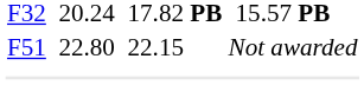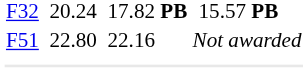F51 | column 5: 22.15 -> 22.16
